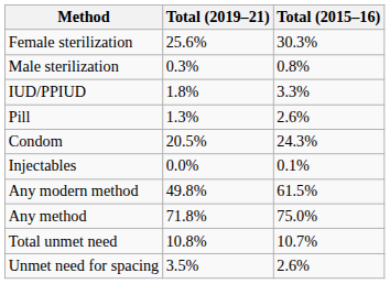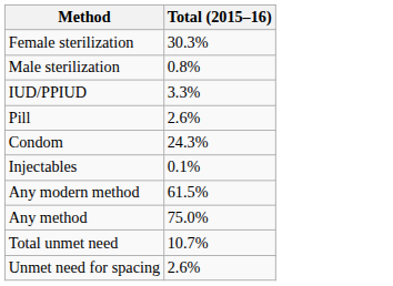- column: Total (2019–21) | 25.6% | 0.3% | 1.8% | 1.3% | 20.5% | 0.0% | 49.8% | 71.8% | 10.8% | 3.5%
